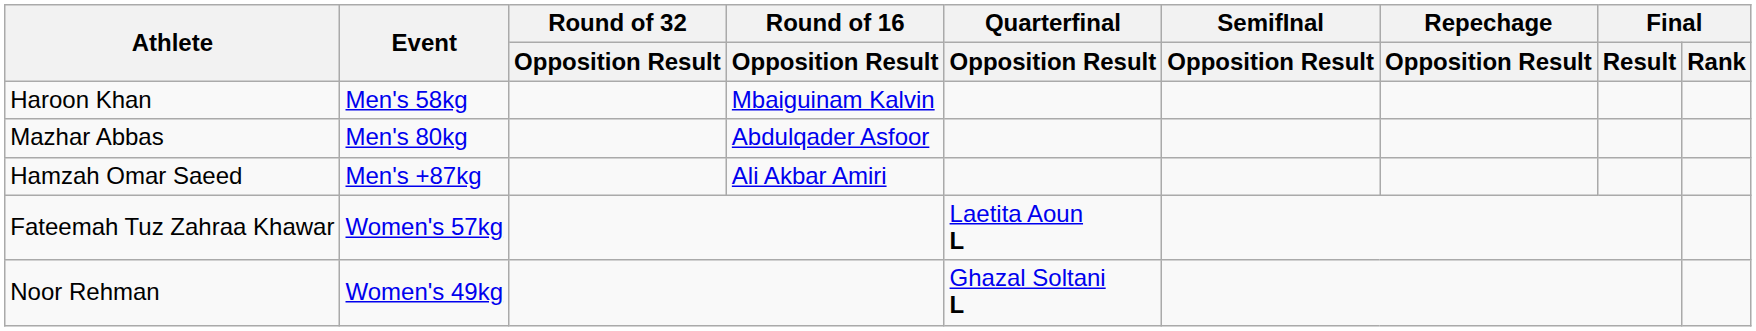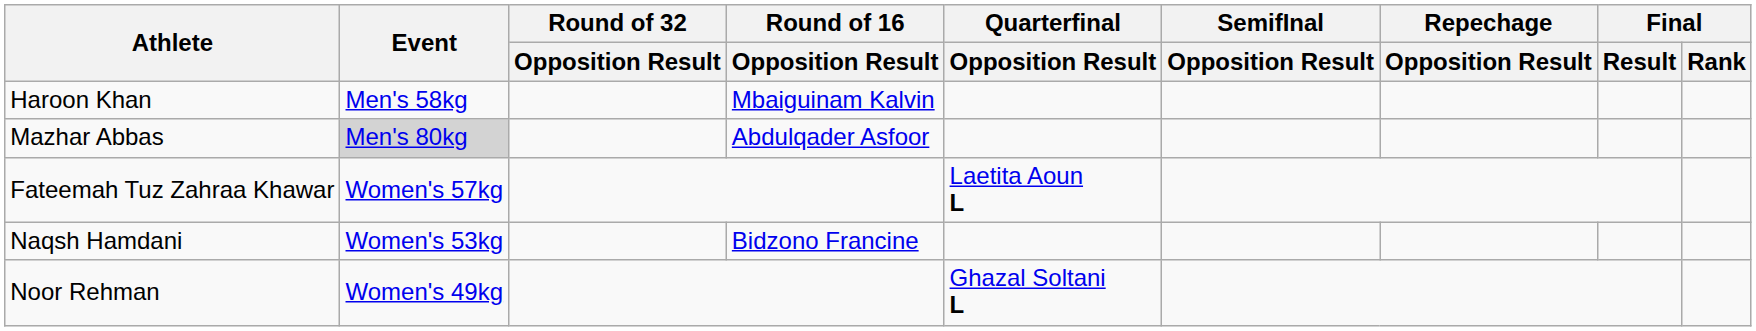Mazhar Abbas | Event: no background -> lightgrey background
- row: Hamzah Omar Saeed | Men's +87kg | Ali Akbar Amiri
+ row: Naqsh Hamdani | Women's 53kg | Bidzono Francine
